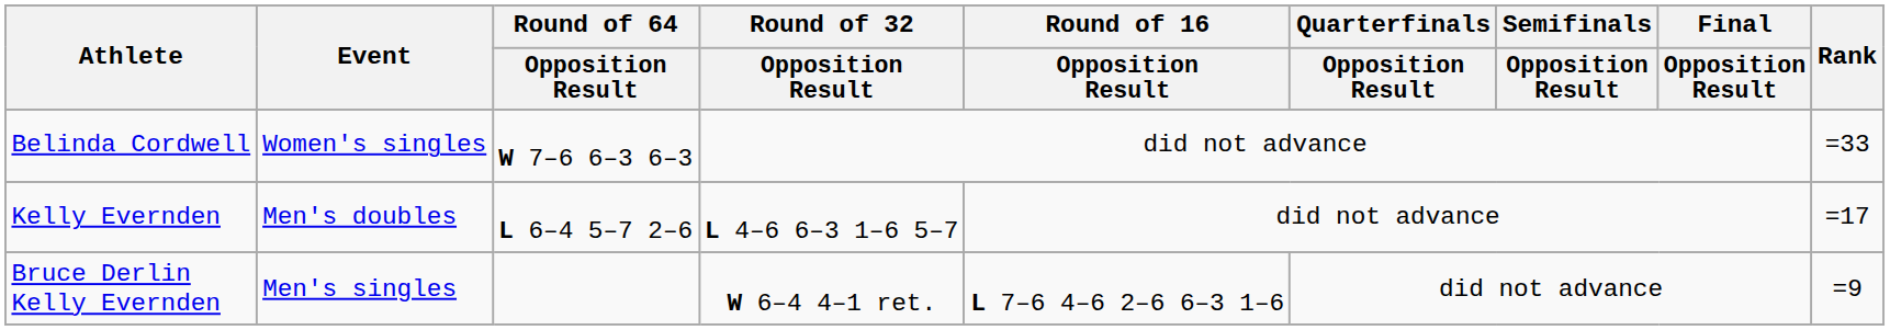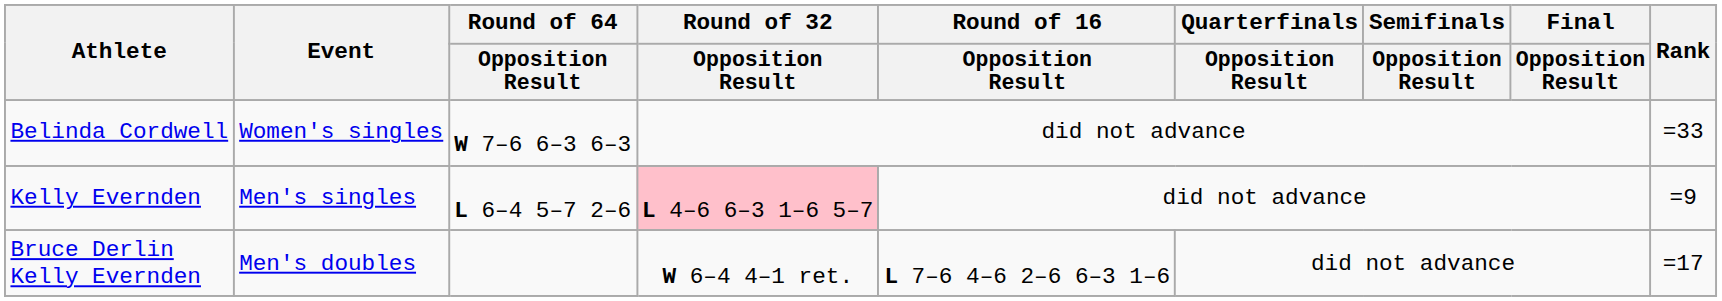Kelly Evernden | Event: Men's doubles -> Men's singles
Kelly Evernden | Round of 32 / Opposition Result: no background -> pink background
Kelly Evernden | Rank: =17 -> =9
Bruce Derlin Kelly Evernden | Event: Men's singles -> Men's doubles
Bruce Derlin Kelly Evernden | Rank: =9 -> =17
